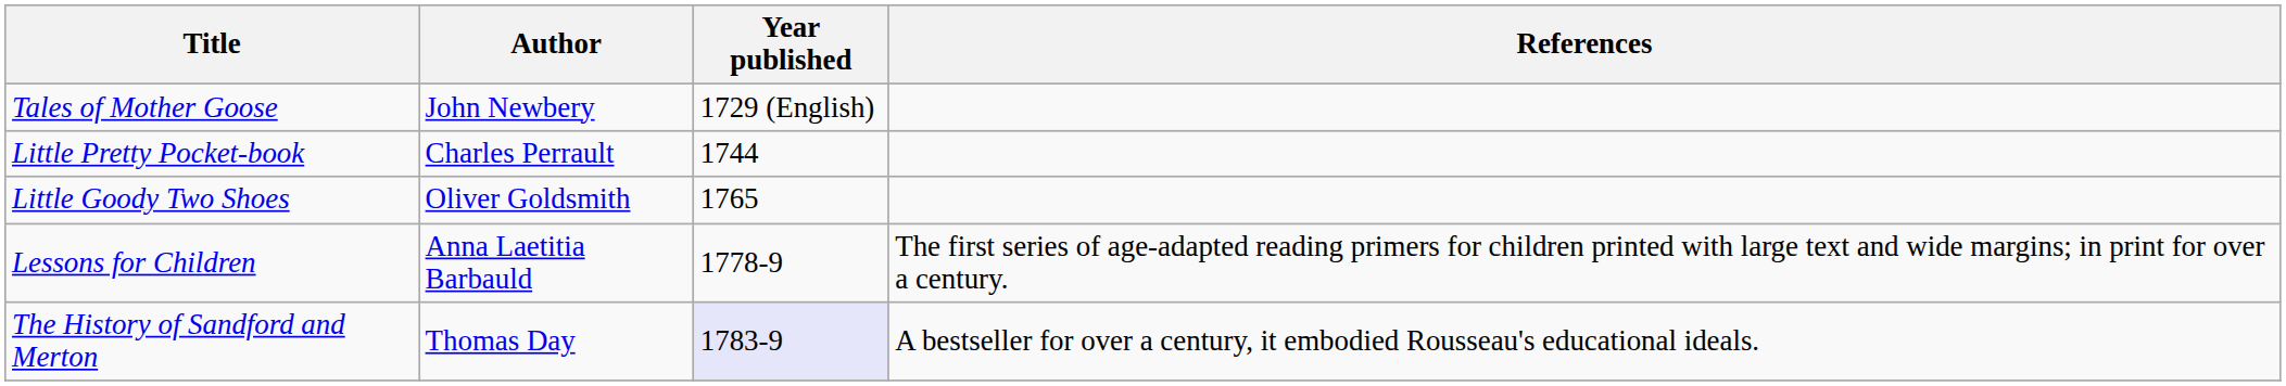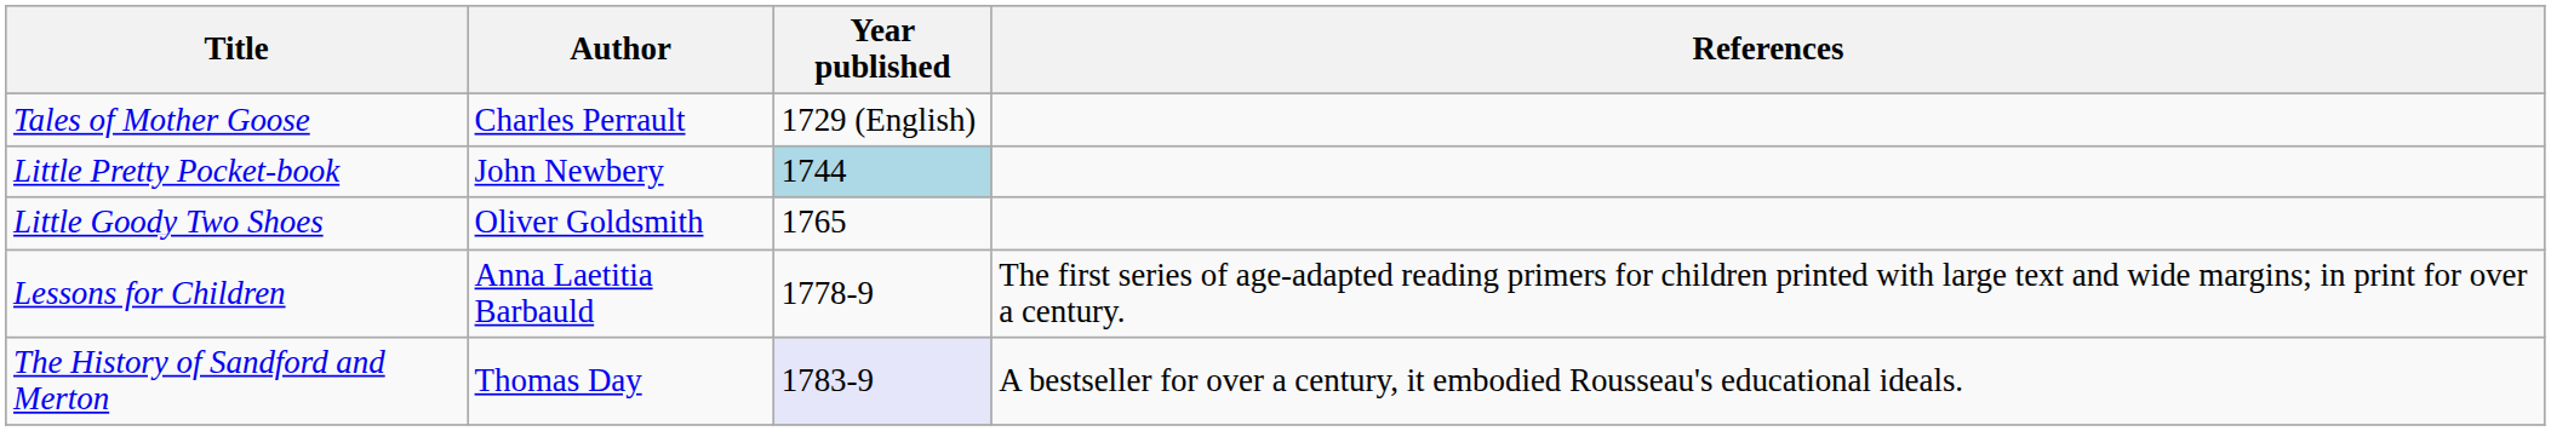Tales of Mother Goose | Author: John Newbery -> Charles Perrault
Little Pretty Pocket-book | Author: Charles Perrault -> John Newbery
Little Pretty Pocket-book | Year published: no background -> lightblue background
